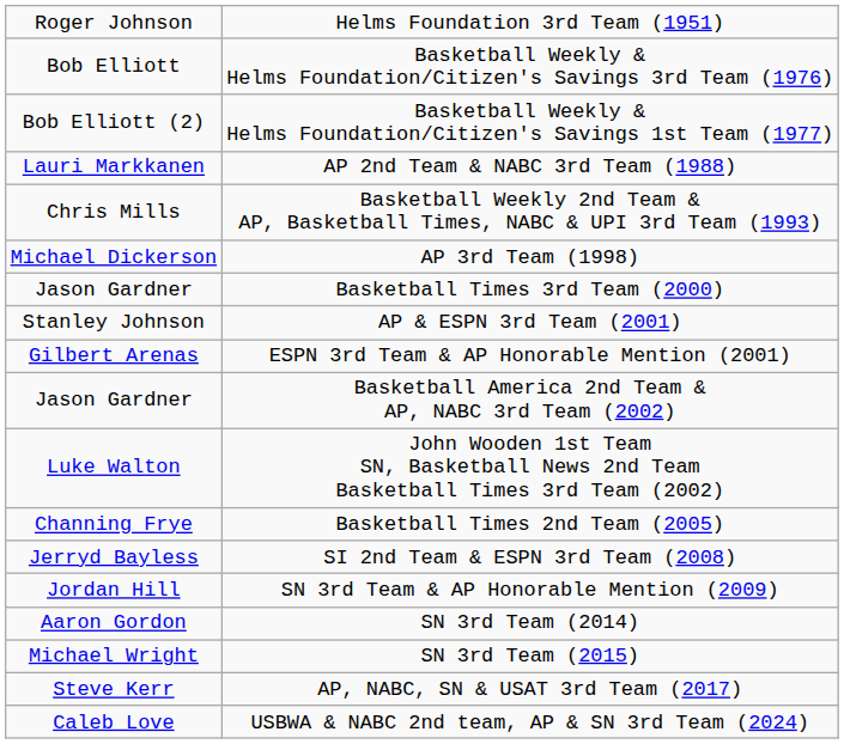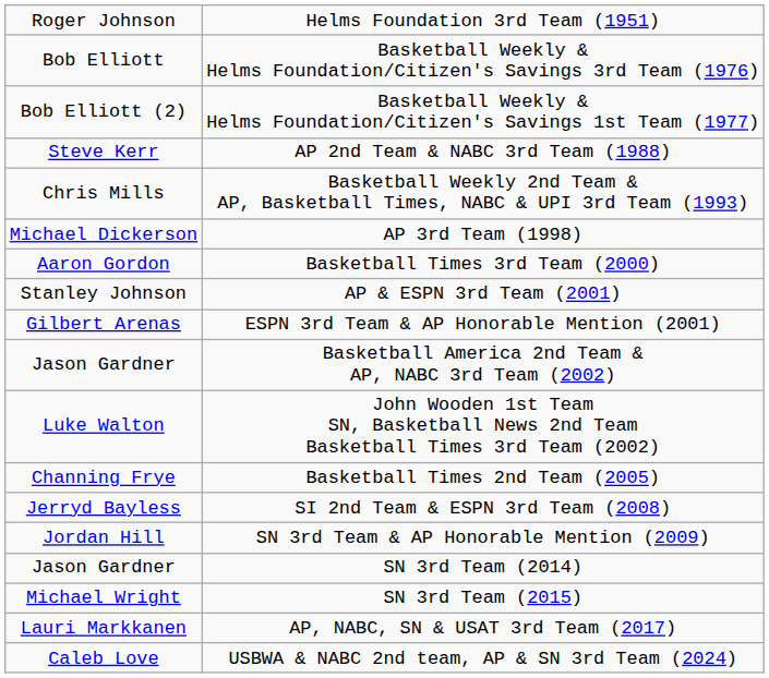AP 2nd Team & NABC 3rd Team (1988) | column 1: Lauri Markkanen -> Steve Kerr
Basketball Times 3rd Team (2000) | column 1: Jason Gardner -> Aaron Gordon
SN 3rd Team (2014) | column 1: Aaron Gordon -> Jason Gardner
AP, NABC, SN & USAT 3rd Team (2017) | column 1: Steve Kerr -> Lauri Markkanen
